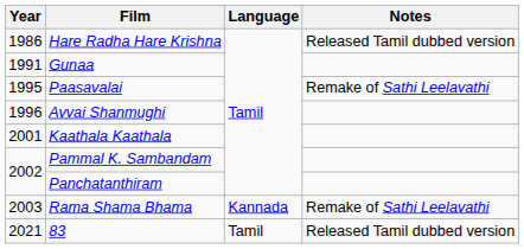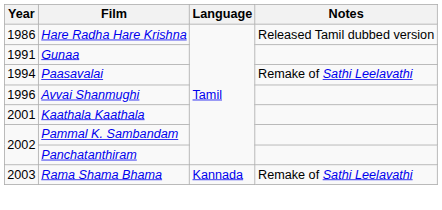Paasavalai | Year: 1995 -> 1994
- row: 2021 | 83 | Tamil | Released Tamil dubbed version
